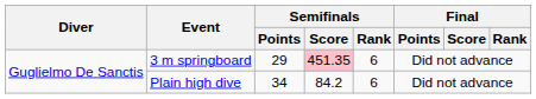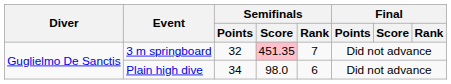3 m springboard | Semifinals / Points: 29 -> 32
3 m springboard | Semifinals / Rank: 6 -> 7
Plain high dive | Semifinals / Score: 84.2 -> 98.0
